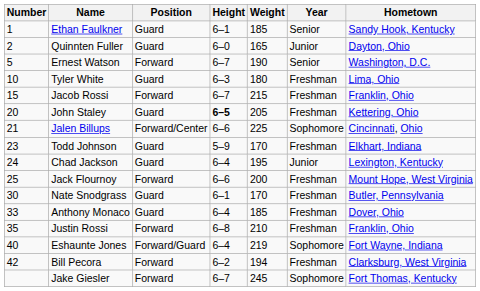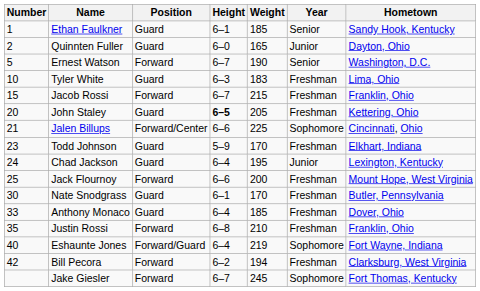Tyler White | Weight: 180 -> 183
